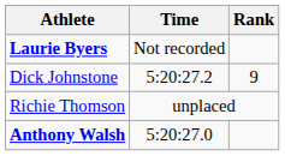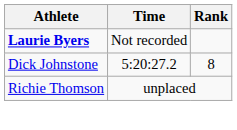Dick Johnstone | Rank: 9 -> 8
- row: Anthony Walsh | 5:20:27.0
